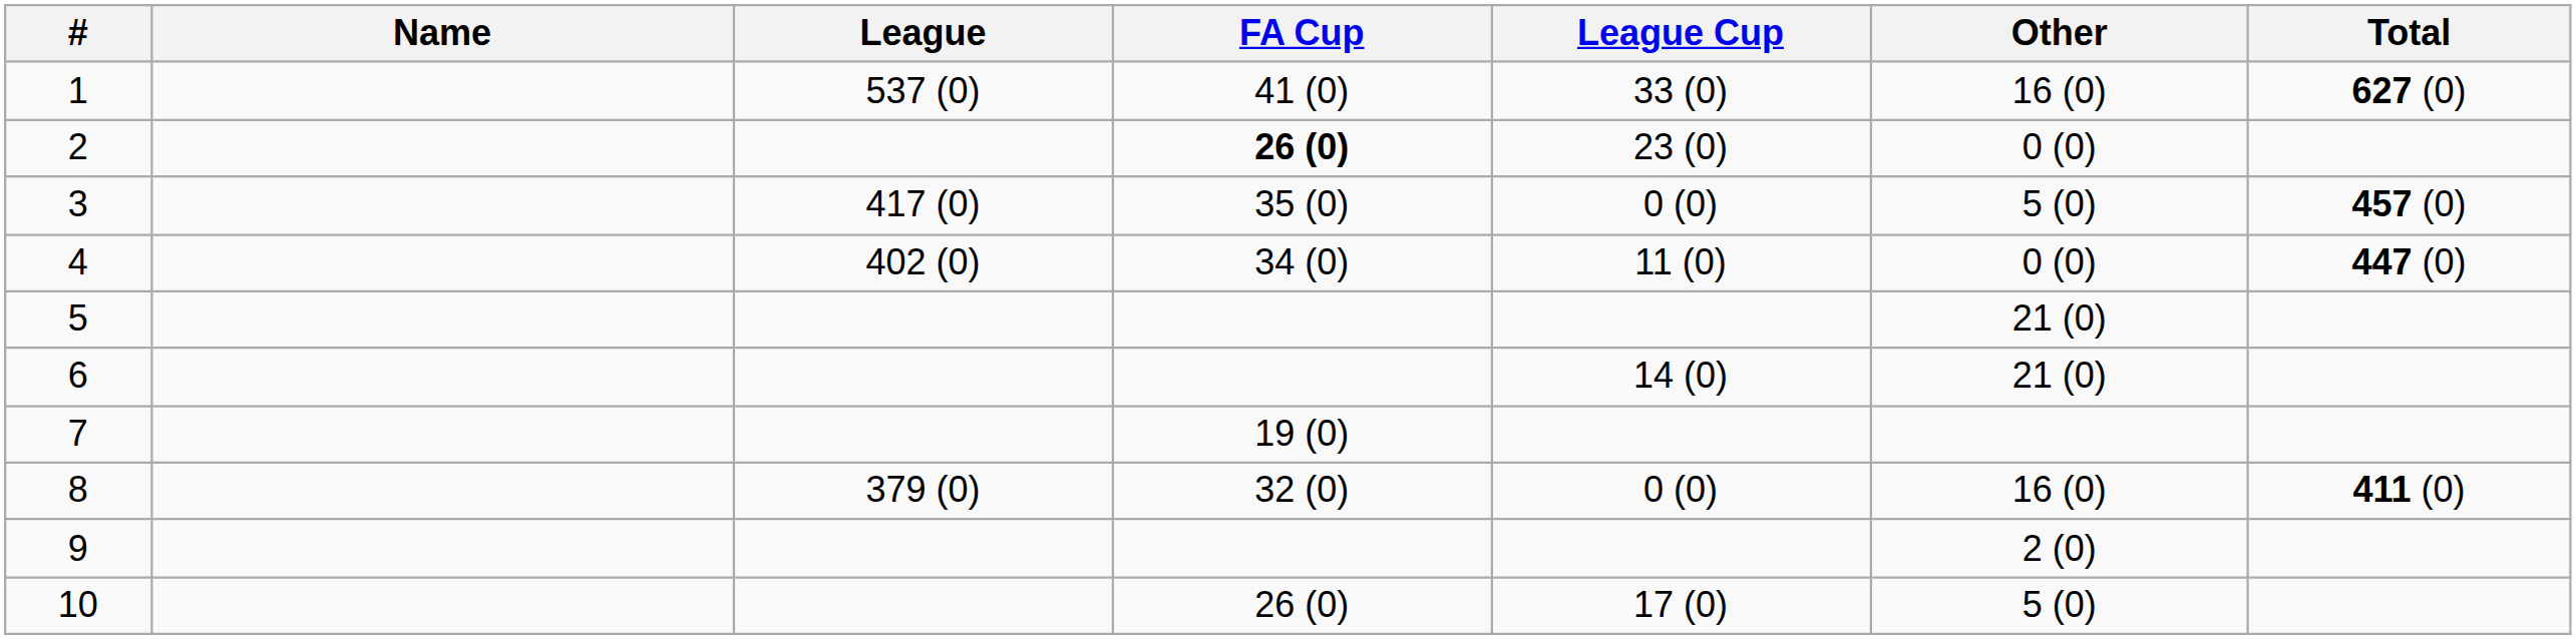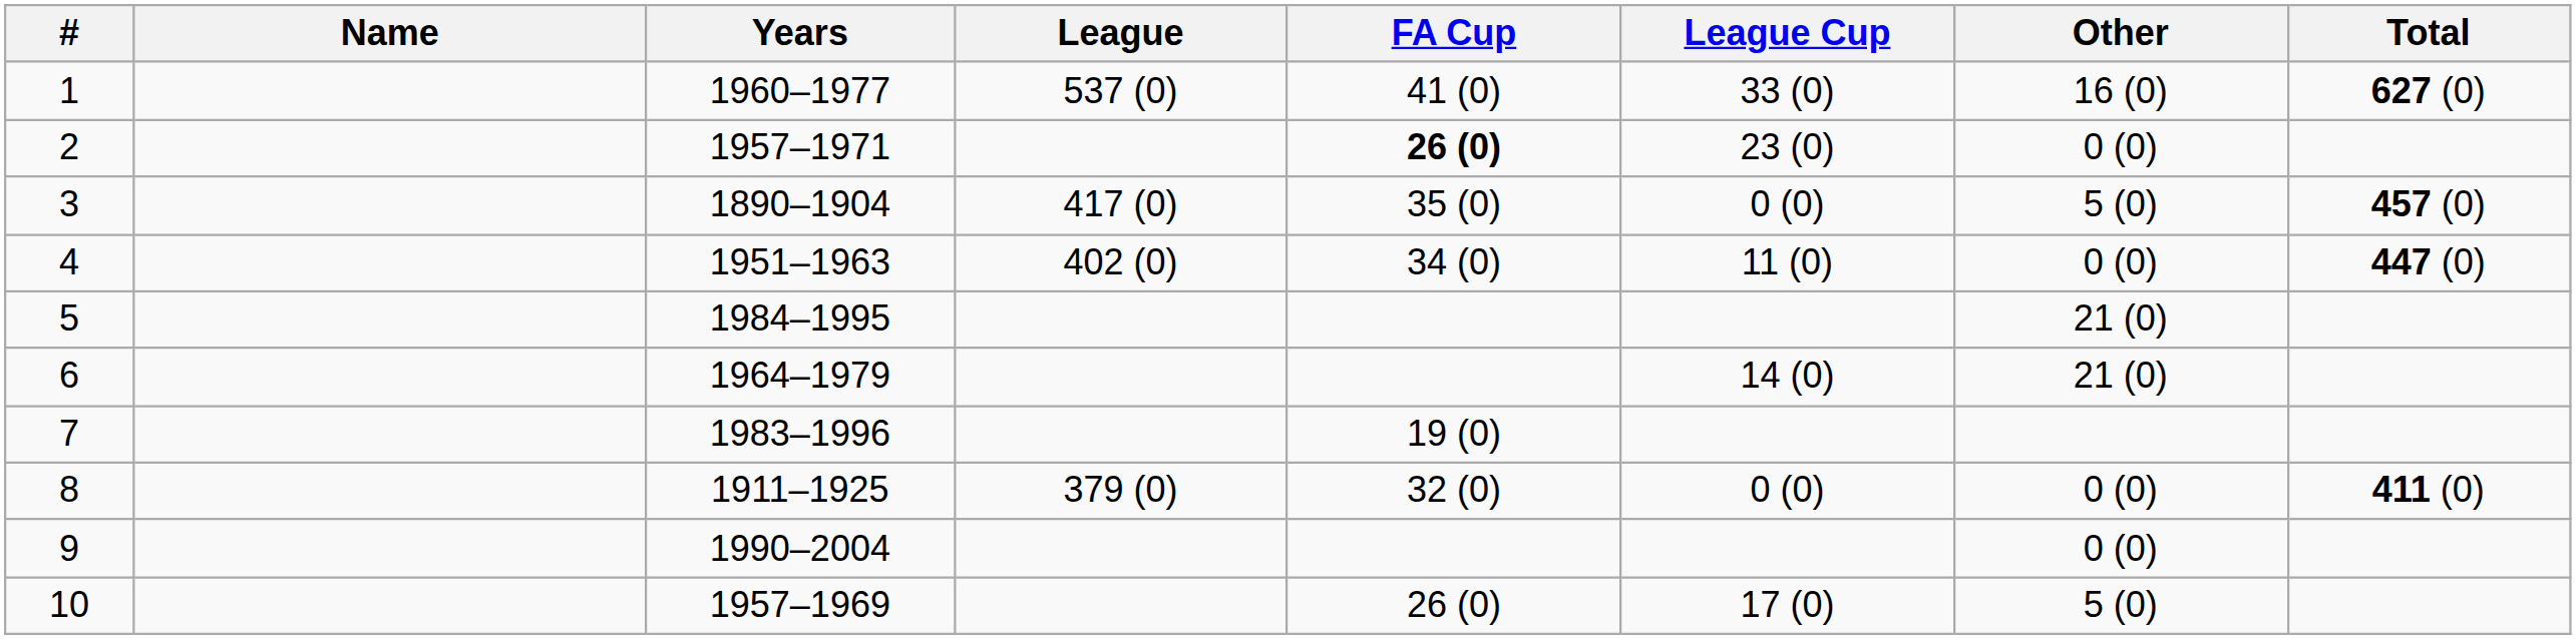+ column: Years | 1960–1977 | 1957–1971 | 1890–1904 | 1951–1963 | 1984–1995 | 1964–1979 | 1983–1996 | 1911–1925 | 1990–2004 | 1957–1969
8 | Other: 16 (0) -> 0 (0)
9 | Other: 2 (0) -> 0 (0)
